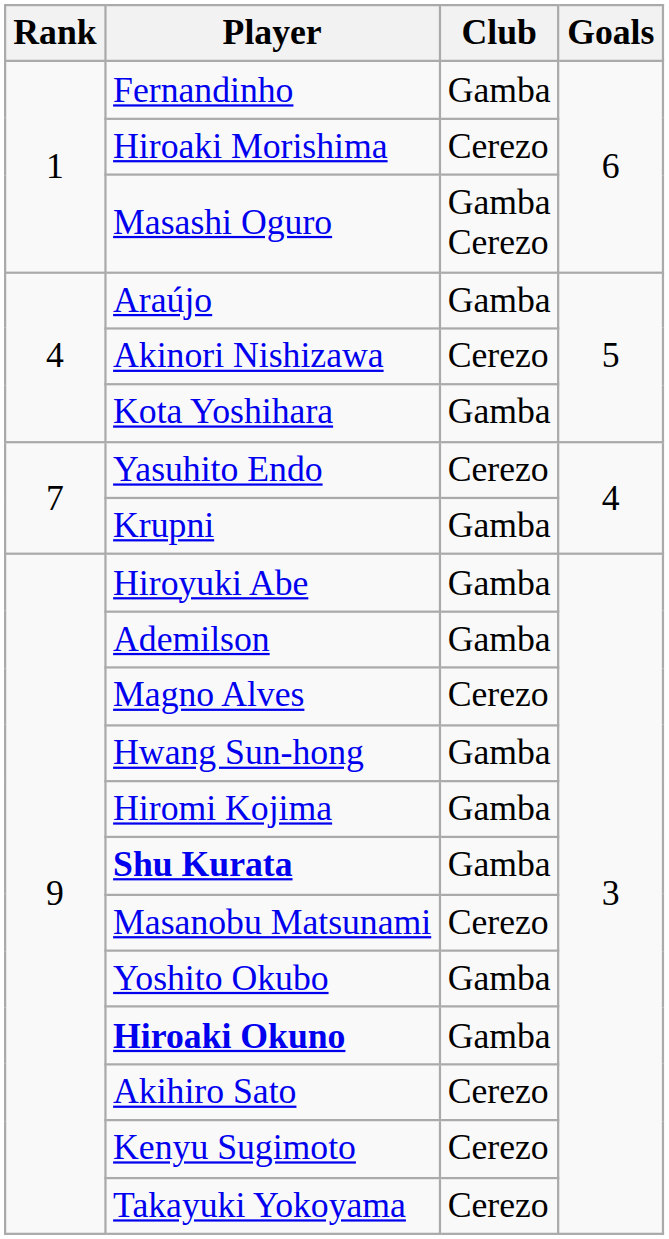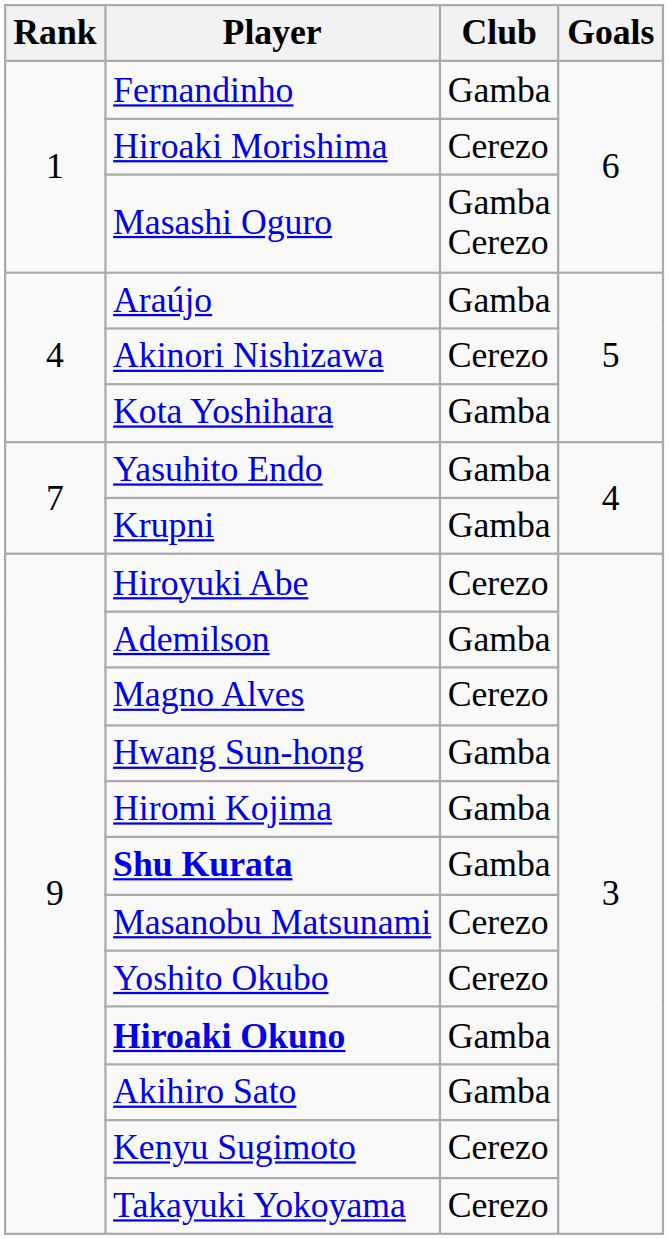Yasuhito Endo | Club: Cerezo -> Gamba
Hiroyuki Abe | Club: Gamba -> Cerezo
Yoshito Okubo | Club: Gamba -> Cerezo
Akihiro Sato | Club: Cerezo -> Gamba
